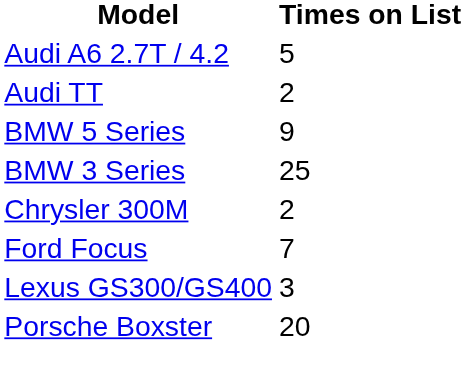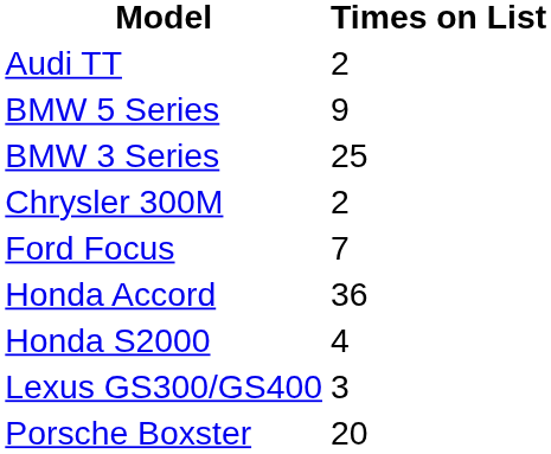- row: Audi A6 2.7T / 4.2 | 5
+ row: Honda Accord | 36
+ row: Honda S2000 | 4
